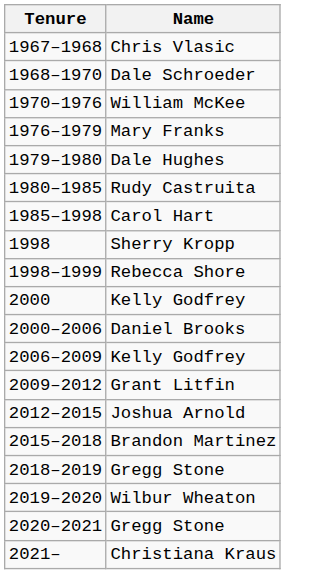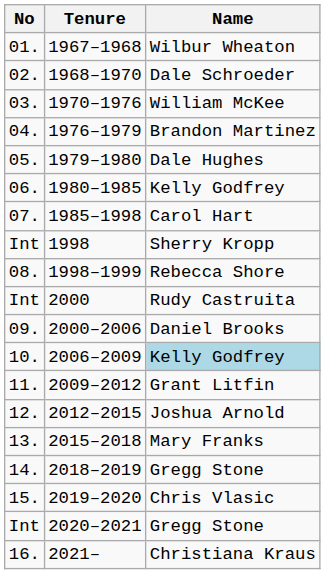+ column: No | 01. | 02. | 03. | 04. | 05. | 06. | 07. | Int | 08. | Int | 09. | 10. | 11. | 12. | 13. | 14. | 15. | Int | 16.
1967–1968 | Name: Chris Vlasic -> Wilbur Wheaton
1976–1979 | Name: Mary Franks -> Brandon Martinez
1980–1985 | Name: Rudy Castruita -> Kelly Godfrey
2000 | Name: Kelly Godfrey -> Rudy Castruita
2006–2009 | Name: no background -> lightblue background
2015–2018 | Name: Brandon Martinez -> Mary Franks
2019–2020 | Name: Wilbur Wheaton -> Chris Vlasic
